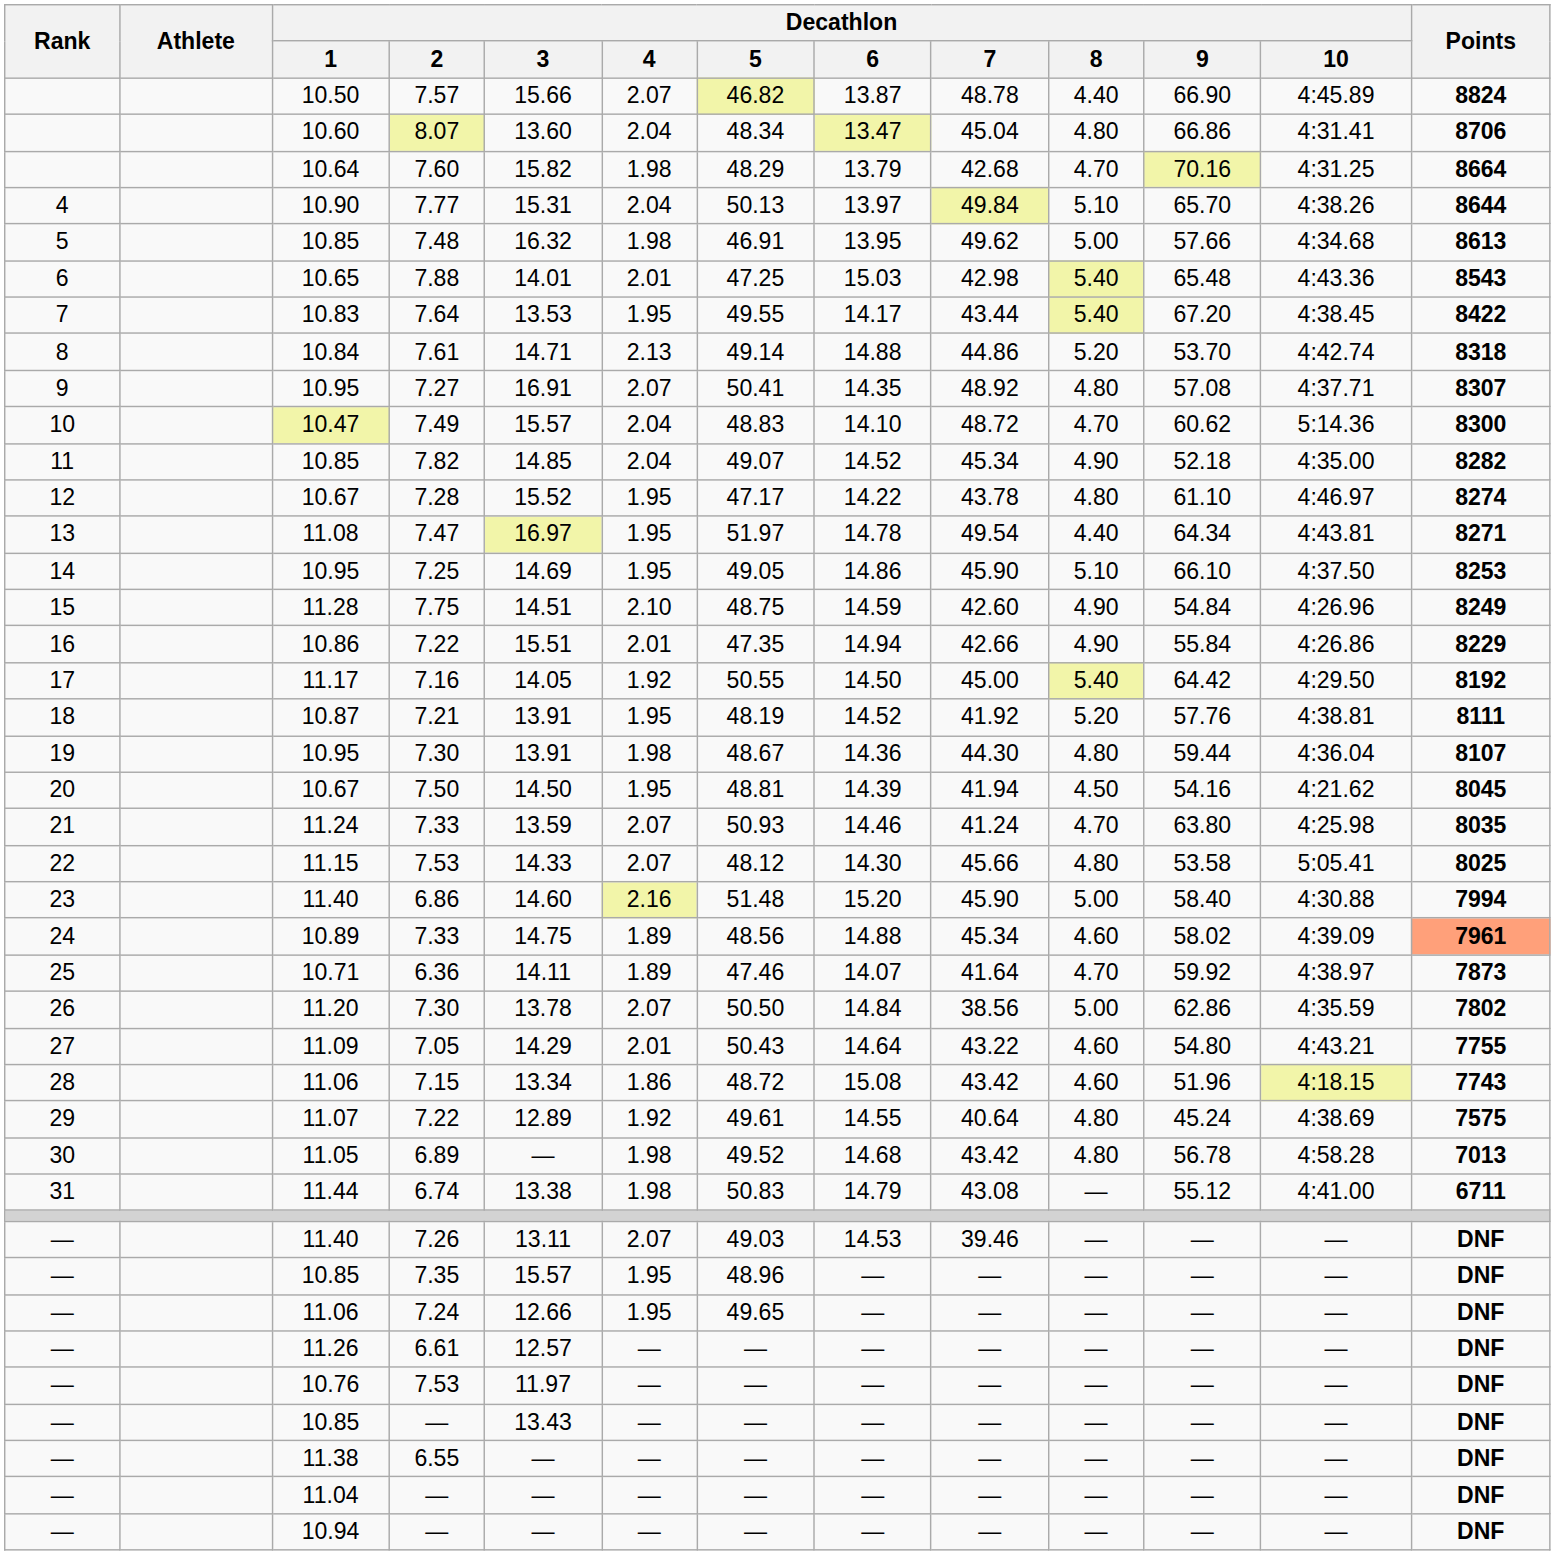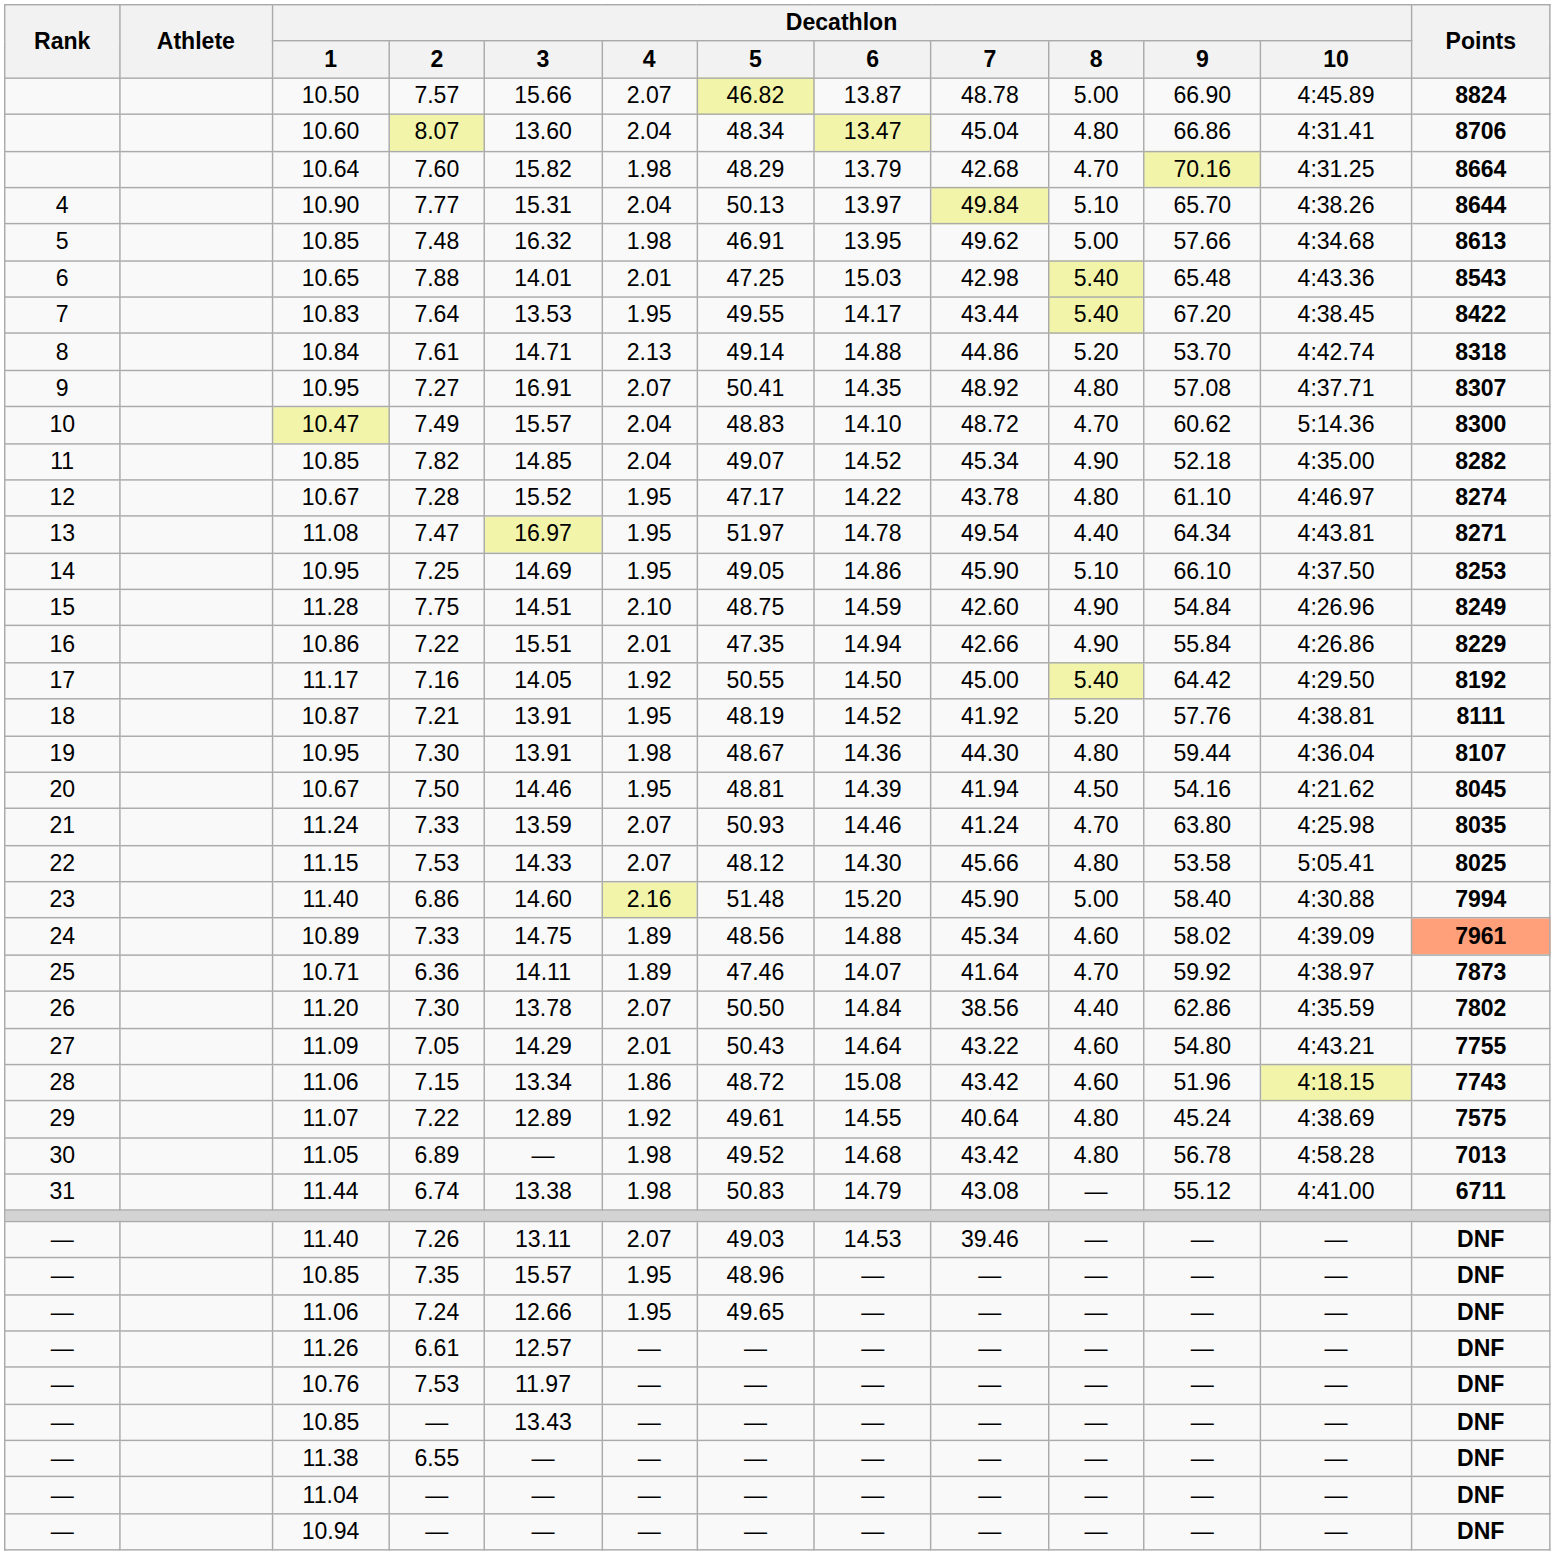7.57 | Decathlon / 8: 4.40 -> 5.00
7.50 | Decathlon / 3: 14.50 -> 14.46
11.20 / 7.30 | Decathlon / 8: 5.00 -> 4.40
